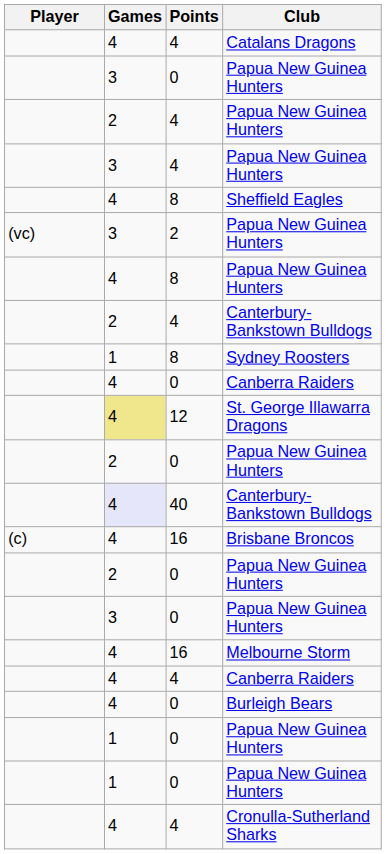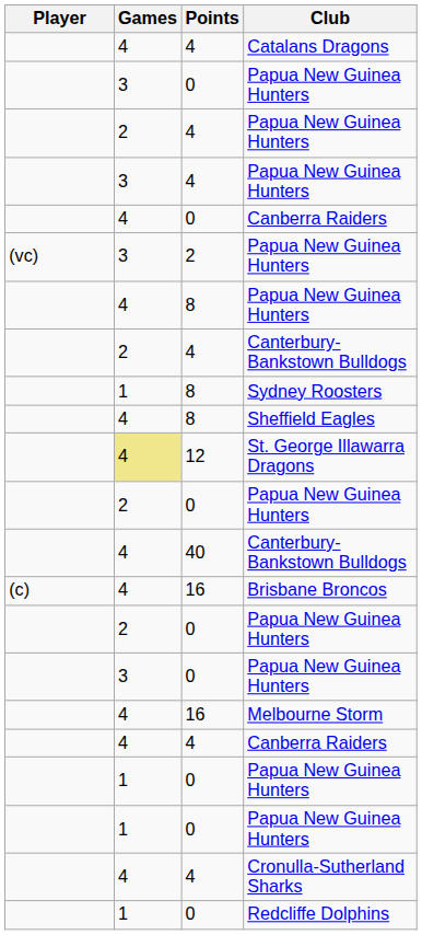rows swapped: 0 / Canberra Raiders <-> Sheffield Eagles
40 / Canterbury-Bankstown Bulldogs | Games: lavender background -> no background
- row: 4 | 0 | Burleigh Bears
+ row: 1 | 0 | Redcliffe Dolphins
